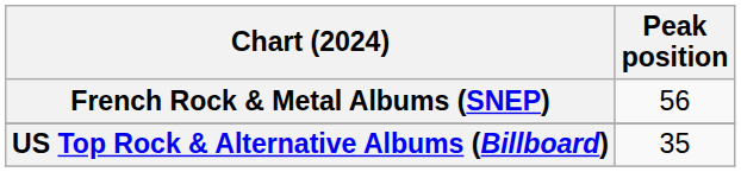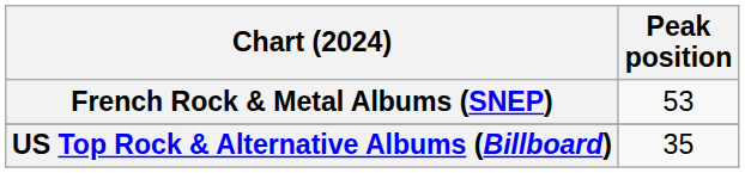French Rock & Metal Albums (SNEP) | Peak position: 56 -> 53
